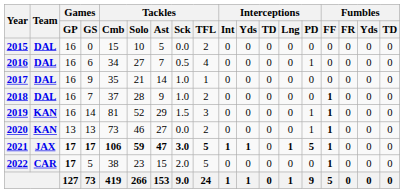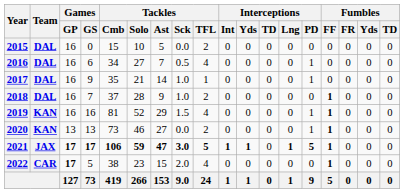2017 | Interceptions / PD: 0 -> 1
2019 | Games / GS: 14 -> 16
2019 | Tackles / TFL: 3 -> 4
2022 | Tackles / TFL: 5 -> 4
